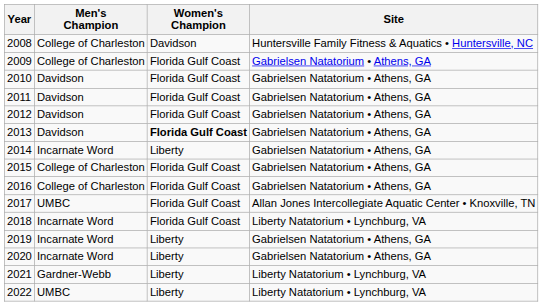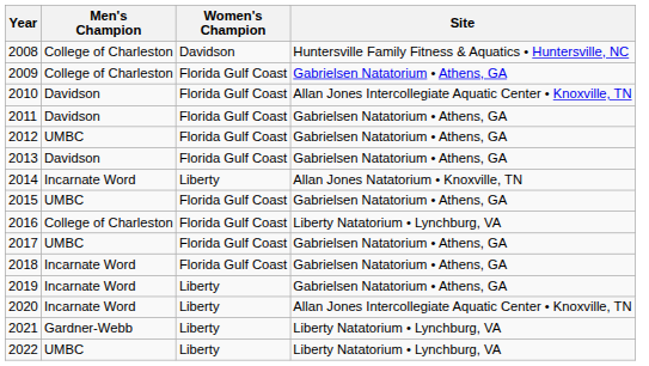2010 | Site: Gabrielsen Natatorium • Athens, GA -> Allan Jones Intercollegiate Aquatic Center • Knoxville, TN
2012 | Men's Champion: Davidson -> UMBC
2013 | Women's Champion: bold -> normal
2014 | Site: Gabrielsen Natatorium • Athens, GA -> Allan Jones Natatorium • Knoxville, TN
2015 | Men's Champion: College of Charleston -> UMBC
2016 | Site: Gabrielsen Natatorium • Athens, GA -> Liberty Natatorium • Lynchburg, VA
2017 | Site: Allan Jones Intercollegiate Aquatic Center • Knoxville, TN -> Gabrielsen Natatorium • Athens, GA
2018 | Site: Liberty Natatorium • Lynchburg, VA -> Gabrielsen Natatorium • Athens, GA
2020 | Site: Gabrielsen Natatorium • Athens, GA -> Allan Jones Intercollegiate Aquatic Center • Knoxville, TN
